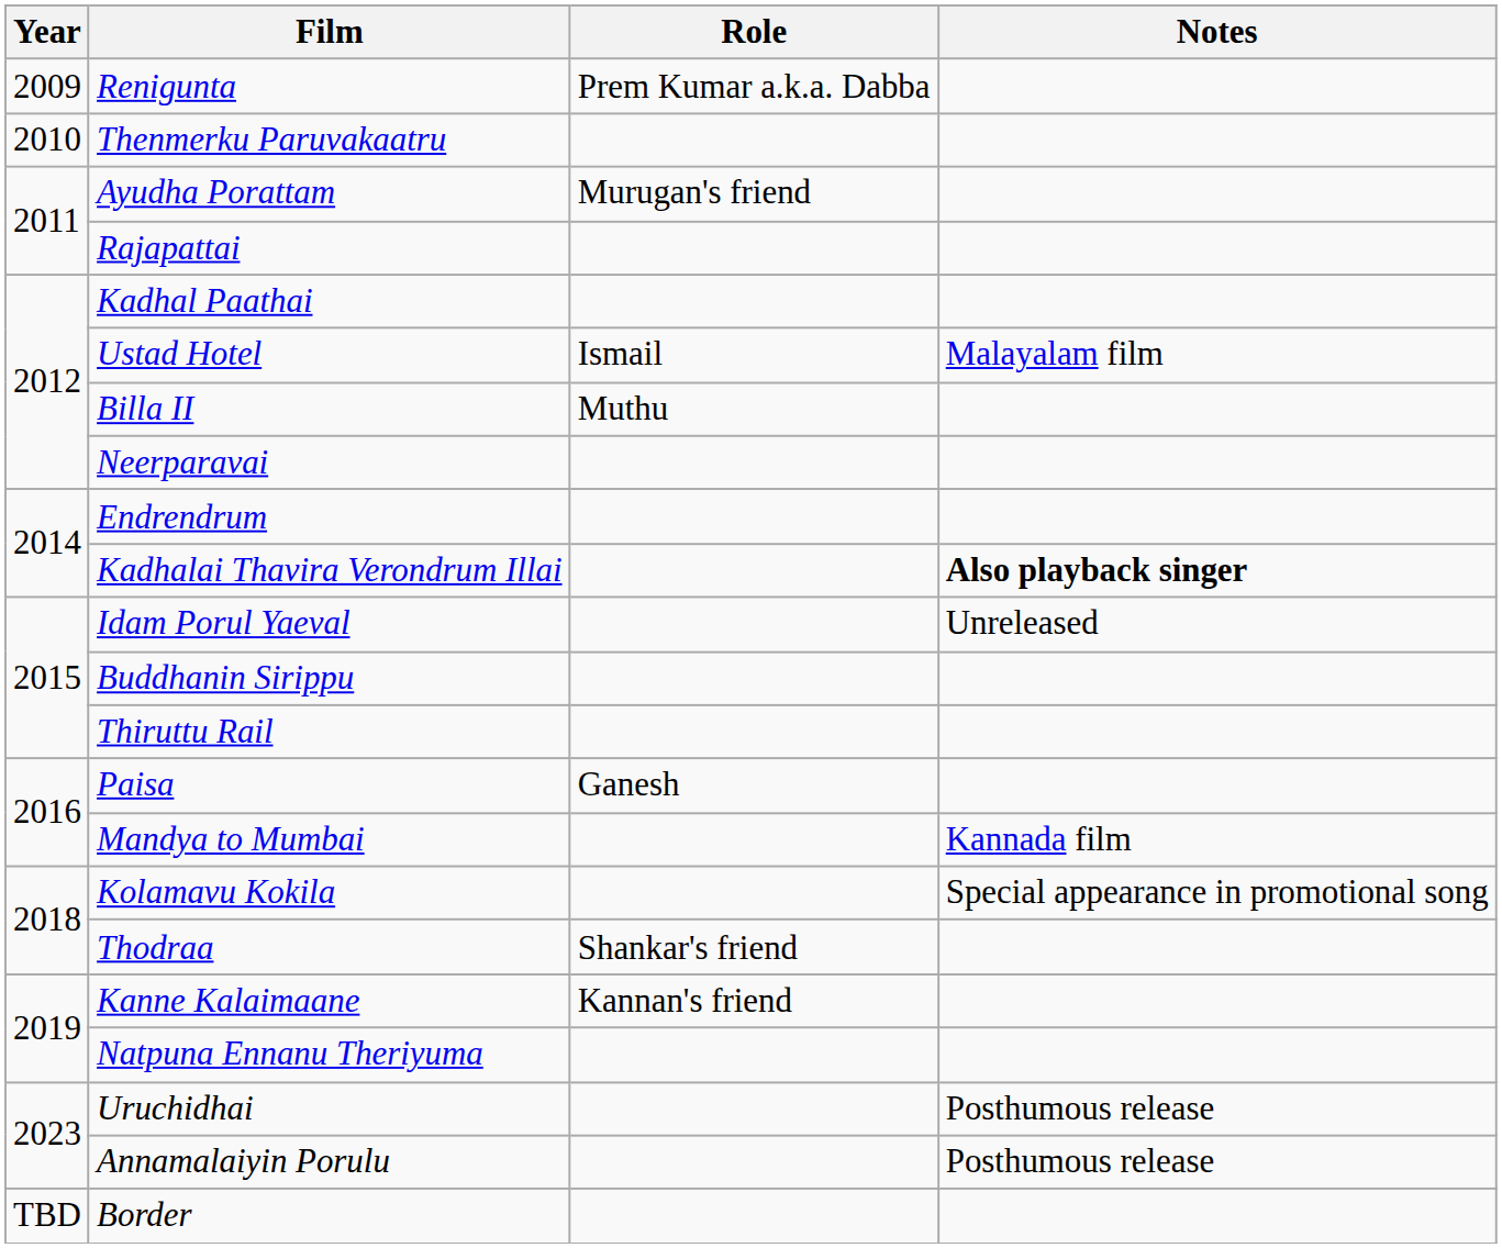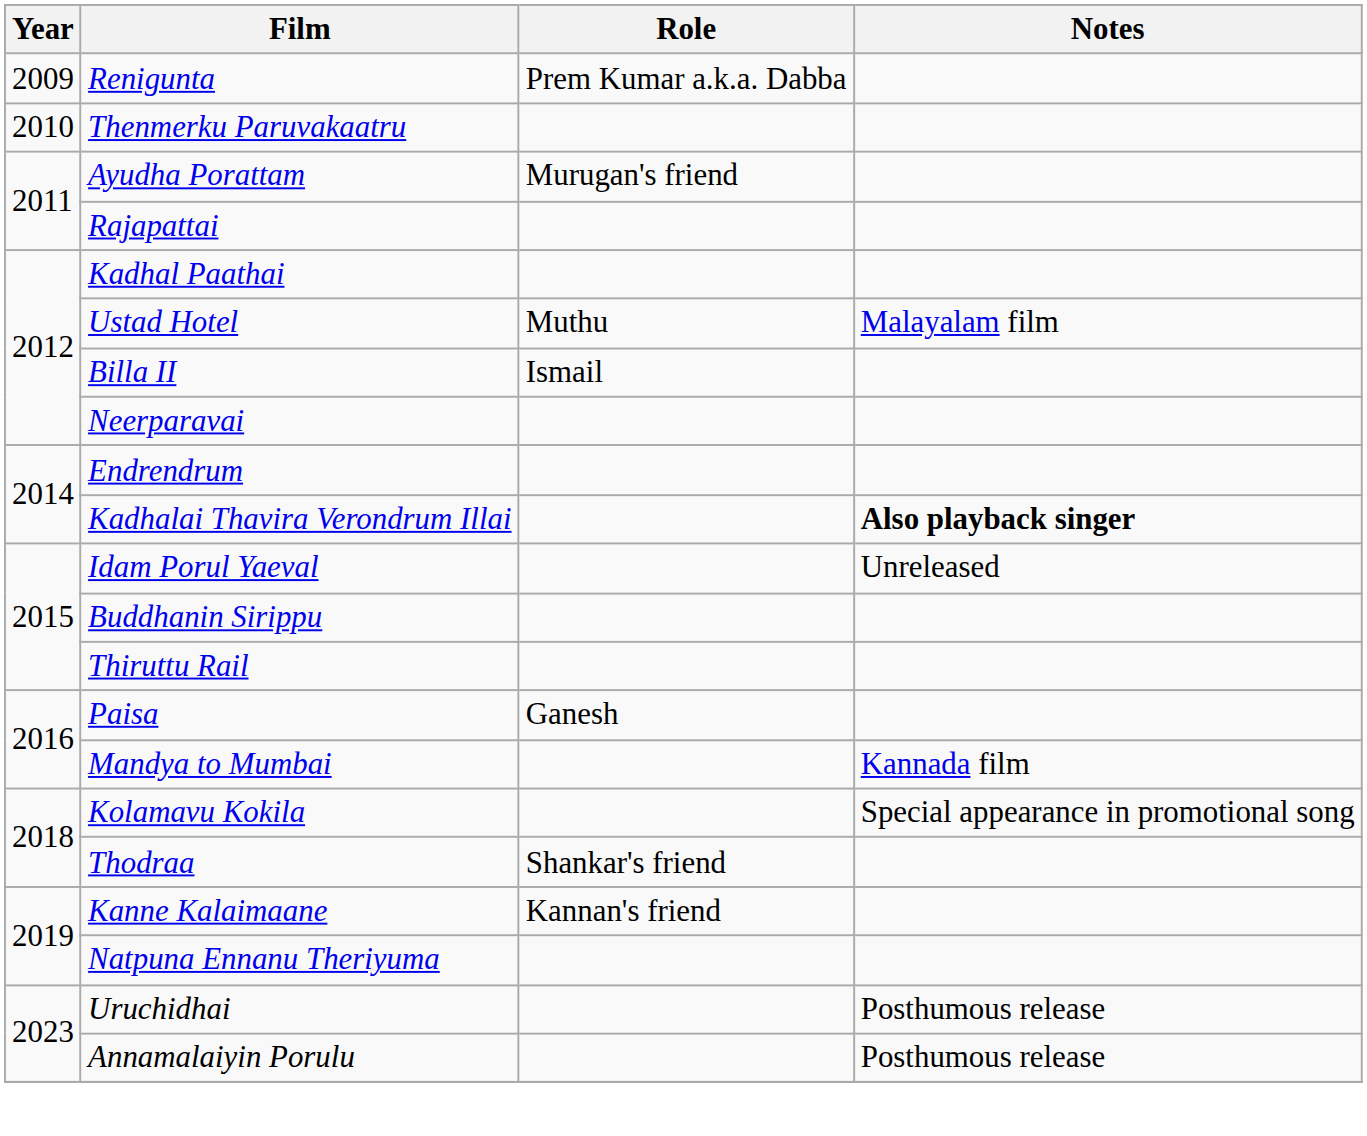Ustad Hotel | Role: Ismail -> Muthu
Billa II | Role: Muthu -> Ismail
- row: TBD | Border
